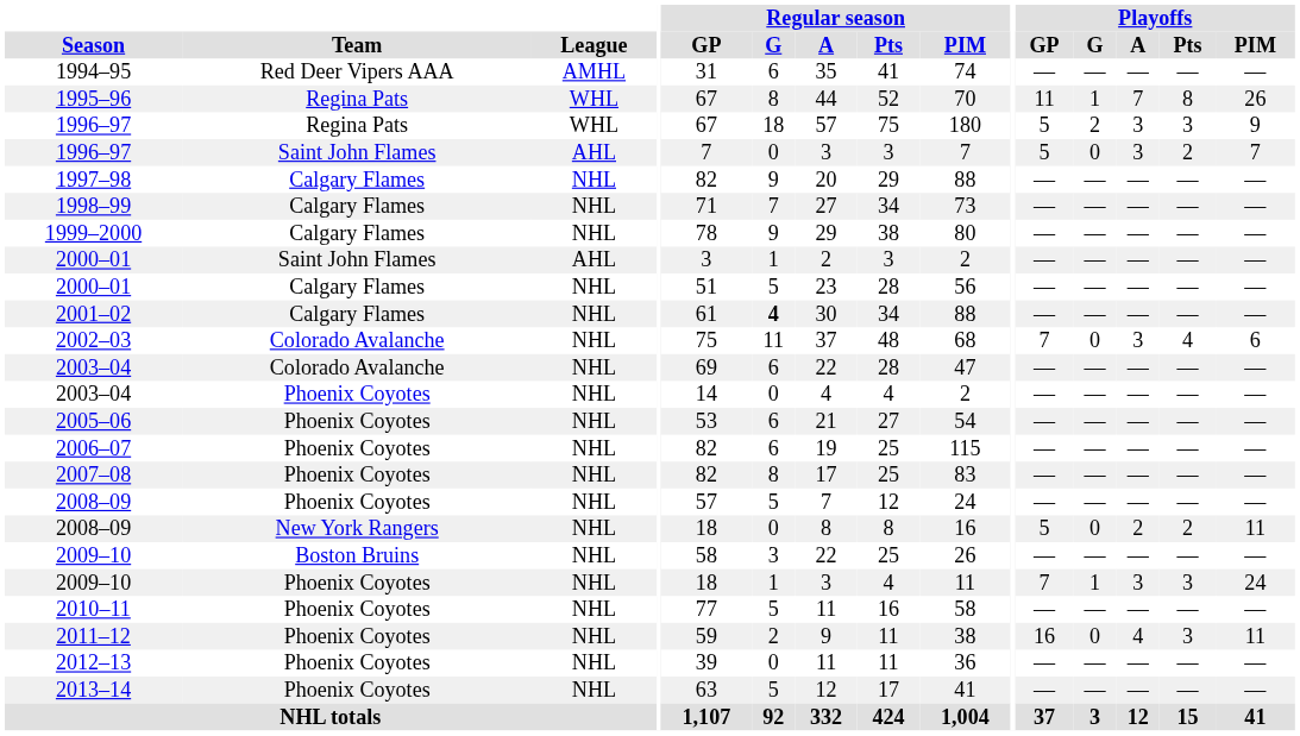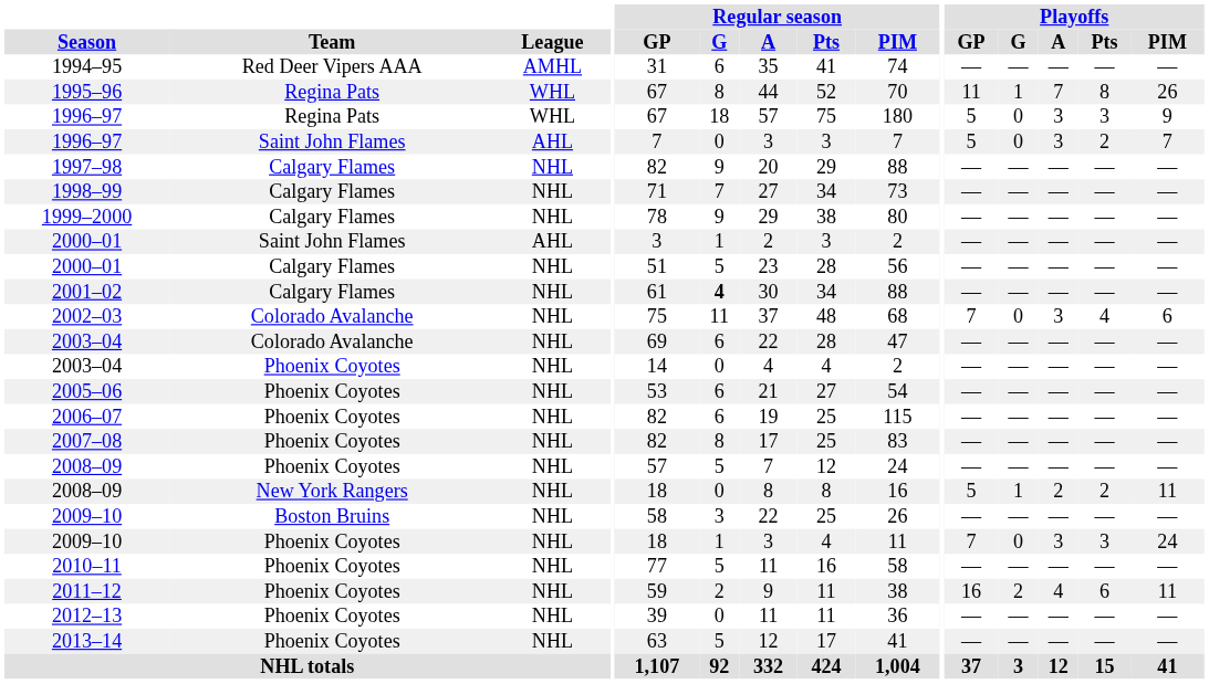1996–97 / Regina Pats | Playoffs / G: 2 -> 0
2008–09 / New York Rangers | Playoffs / G: 0 -> 1
2009–10 / Phoenix Coyotes | Playoffs / G: 1 -> 0
2011–12 | Playoffs / G: 0 -> 2
2011–12 | Playoffs / Pts: 3 -> 6
